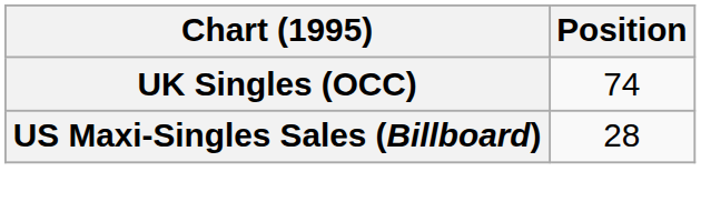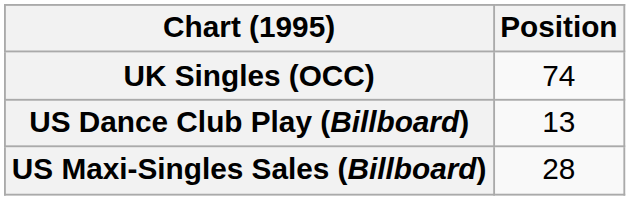+ row: US Dance Club Play (Billboard) | 13
